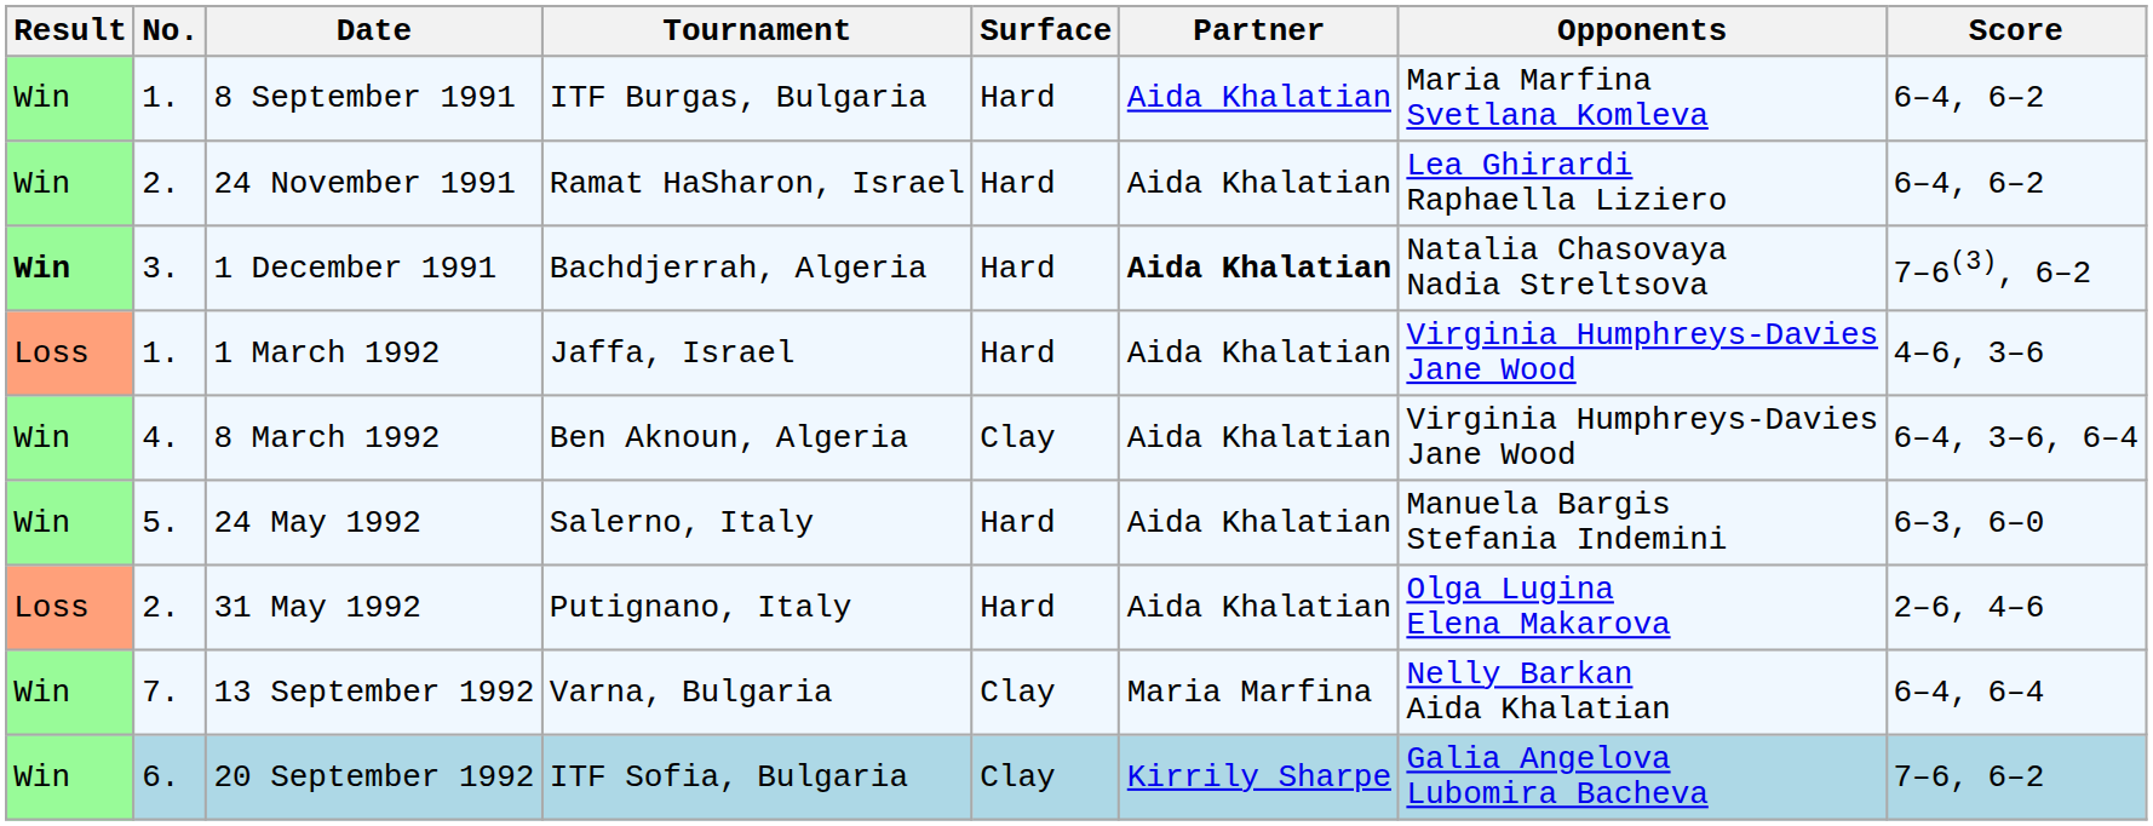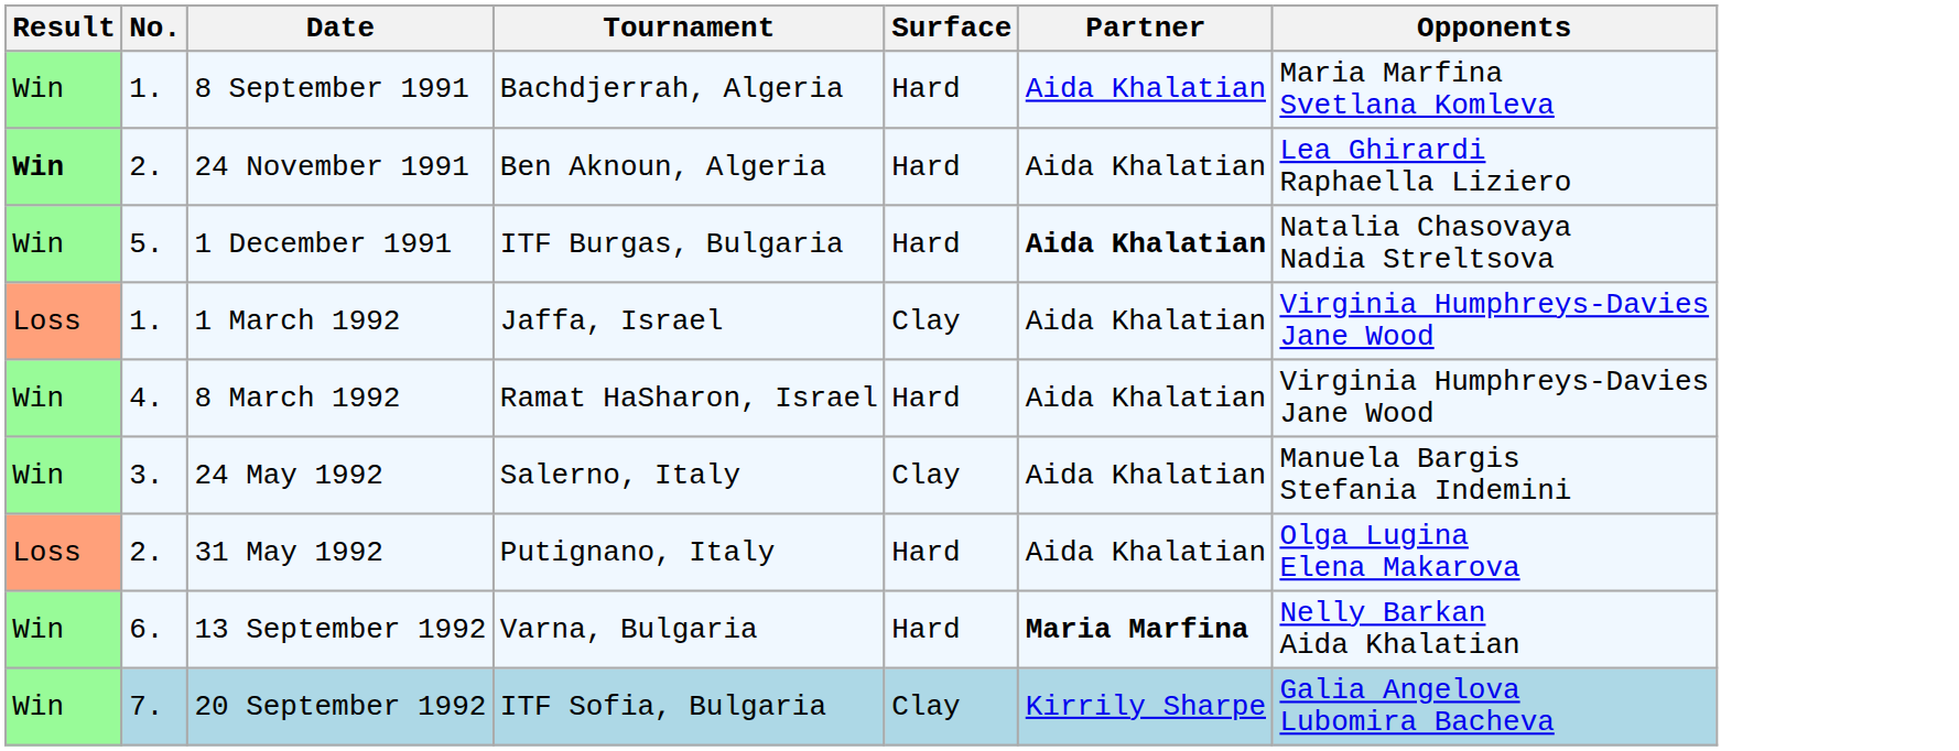- column: Score | 6–4, 6–2 | 6–4, 6–2 | 7–6(3), 6–2 | 4–6, 3–6 | 6–4, 3–6, 6–4 | 6–3, 6–0 | 2–6, 4–6 | 6–4, 6–4 | 7–6, 6–2
8 September 1991 | Tournament: ITF Burgas, Bulgaria -> Bachdjerrah, Algeria
24 November 1991 | Result: normal -> bold
24 November 1991 | Tournament: Ramat HaSharon, Israel -> Ben Aknoun, Algeria
1 December 1991 | Result: bold -> normal
1 December 1991 | No.: 3. -> 5.
1 December 1991 | Tournament: Bachdjerrah, Algeria -> ITF Burgas, Bulgaria
1 March 1992 | Surface: Hard -> Clay
8 March 1992 | Tournament: Ben Aknoun, Algeria -> Ramat HaSharon, Israel
8 March 1992 | Surface: Clay -> Hard
24 May 1992 | No.: 5. -> 3.
24 May 1992 | Surface: Hard -> Clay
13 September 1992 | No.: 7. -> 6.
13 September 1992 | Surface: Clay -> Hard
13 September 1992 | Partner: normal -> bold
20 September 1992 | No.: 6. -> 7.
